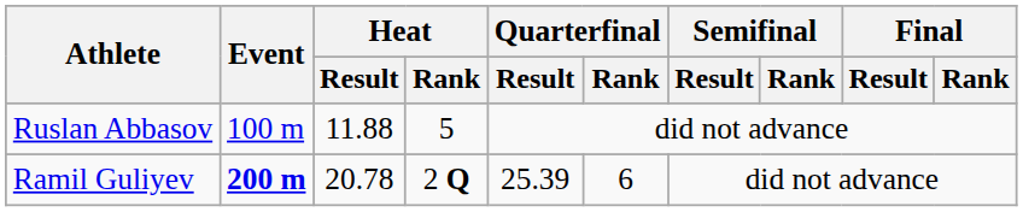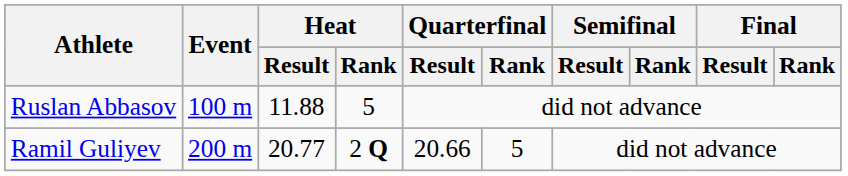Ramil Guliyev | Event: bold -> normal
Ramil Guliyev | Heat / Result: 20.78 -> 20.77
Ramil Guliyev | Quarterfinal / Result: 25.39 -> 20.66
Ramil Guliyev | Quarterfinal / Rank: 6 -> 5
